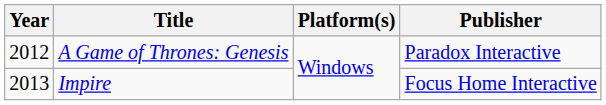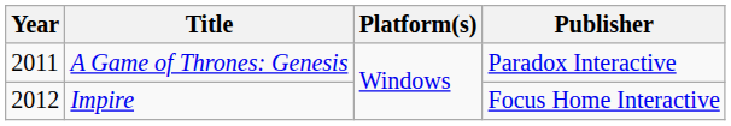A Game of Thrones: Genesis | Year: 2012 -> 2011
Impire | Year: 2013 -> 2012
